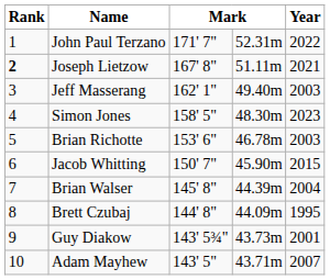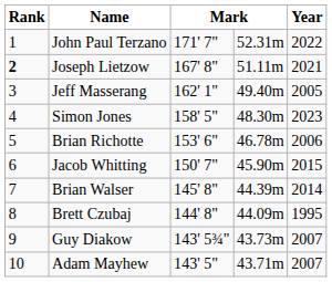Jeff Masserang | Year: 2003 -> 2005
Brian Richotte | Year: 2003 -> 2006
Brian Walser | Year: 2004 -> 2014
Guy Diakow | Year: 2001 -> 2007
